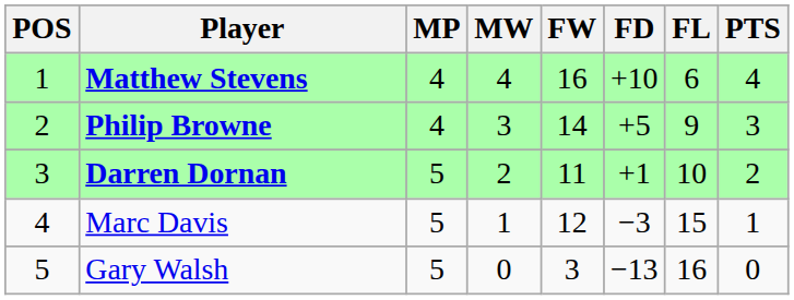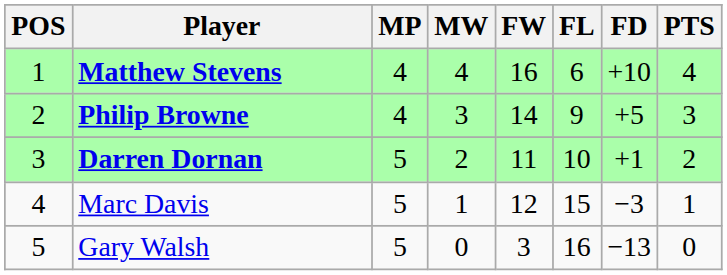columns swapped: FL <-> FD
